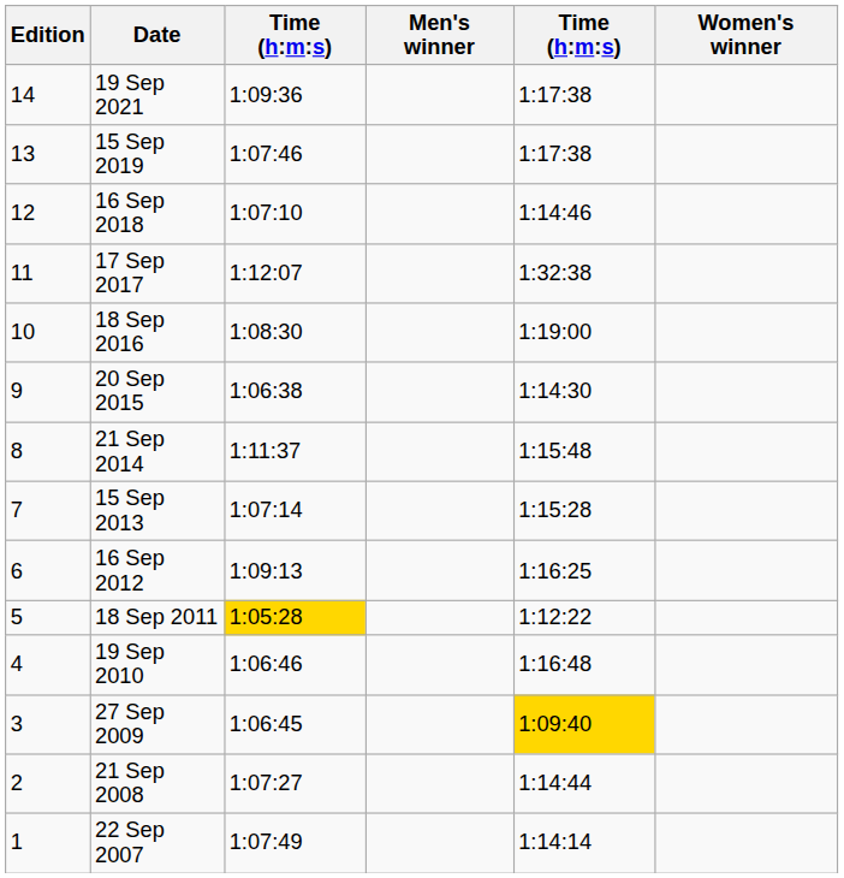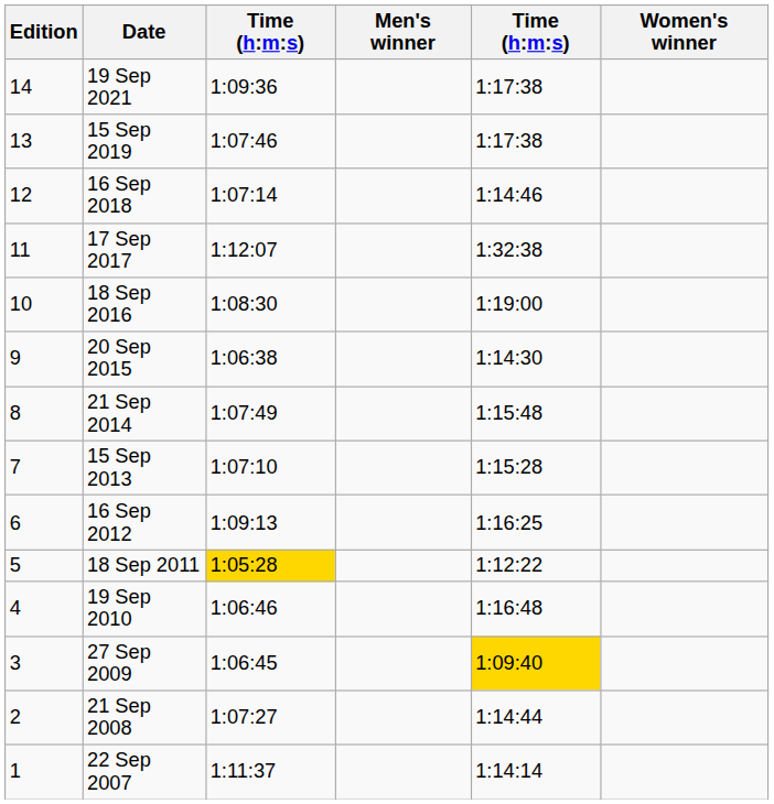16 Sep 2018 | column 3: 1:07:10 -> 1:07:14
21 Sep 2014 | column 3: 1:11:37 -> 1:07:49
15 Sep 2013 | column 3: 1:07:14 -> 1:07:10
22 Sep 2007 | column 3: 1:07:49 -> 1:11:37
